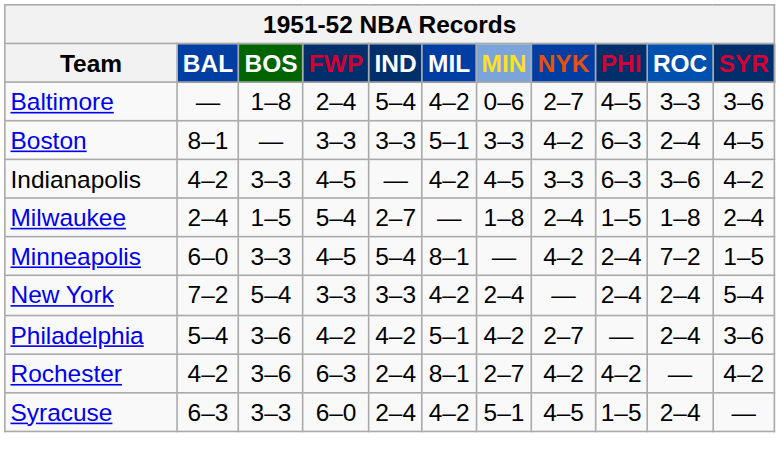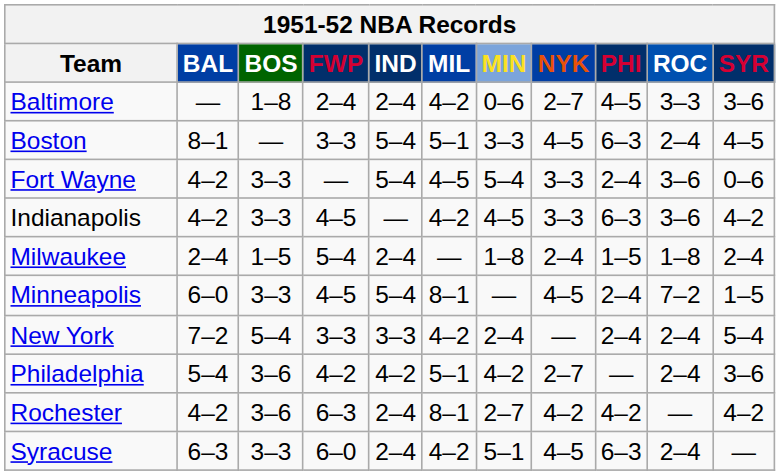Baltimore | IND: 5–4 -> 2–4
Boston | IND: 3–3 -> 5–4
Boston | NYK: 4–2 -> 4–5
+ row: Fort Wayne | 4–2 | 3–3 | — | 5–4 | 4–5 | 5–4 | 3–3 | 2–4 | 3–6 | 0–6
Milwaukee | IND: 2–7 -> 2–4
Minneapolis | NYK: 4–2 -> 4–5
Syracuse | PHI: 1–5 -> 6–3
